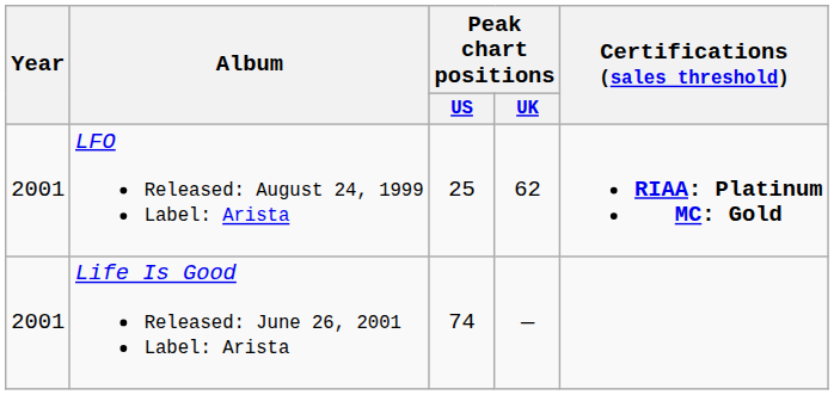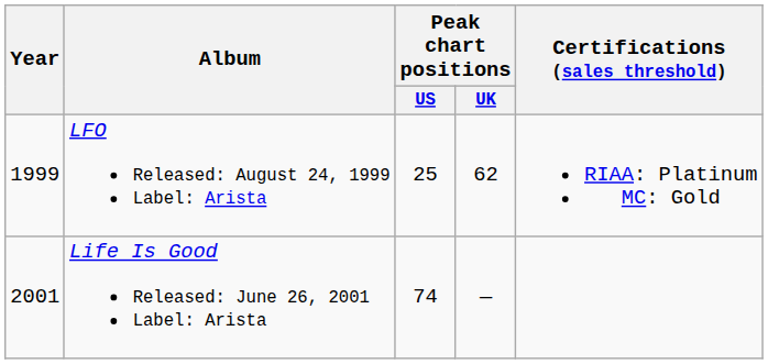LFO Released: August 24, 1999 Label: Arista | Year: 2001 -> 1999
LFO Released: August 24, 1999 Label: Arista | Certifications (sales threshold): bold -> normal
